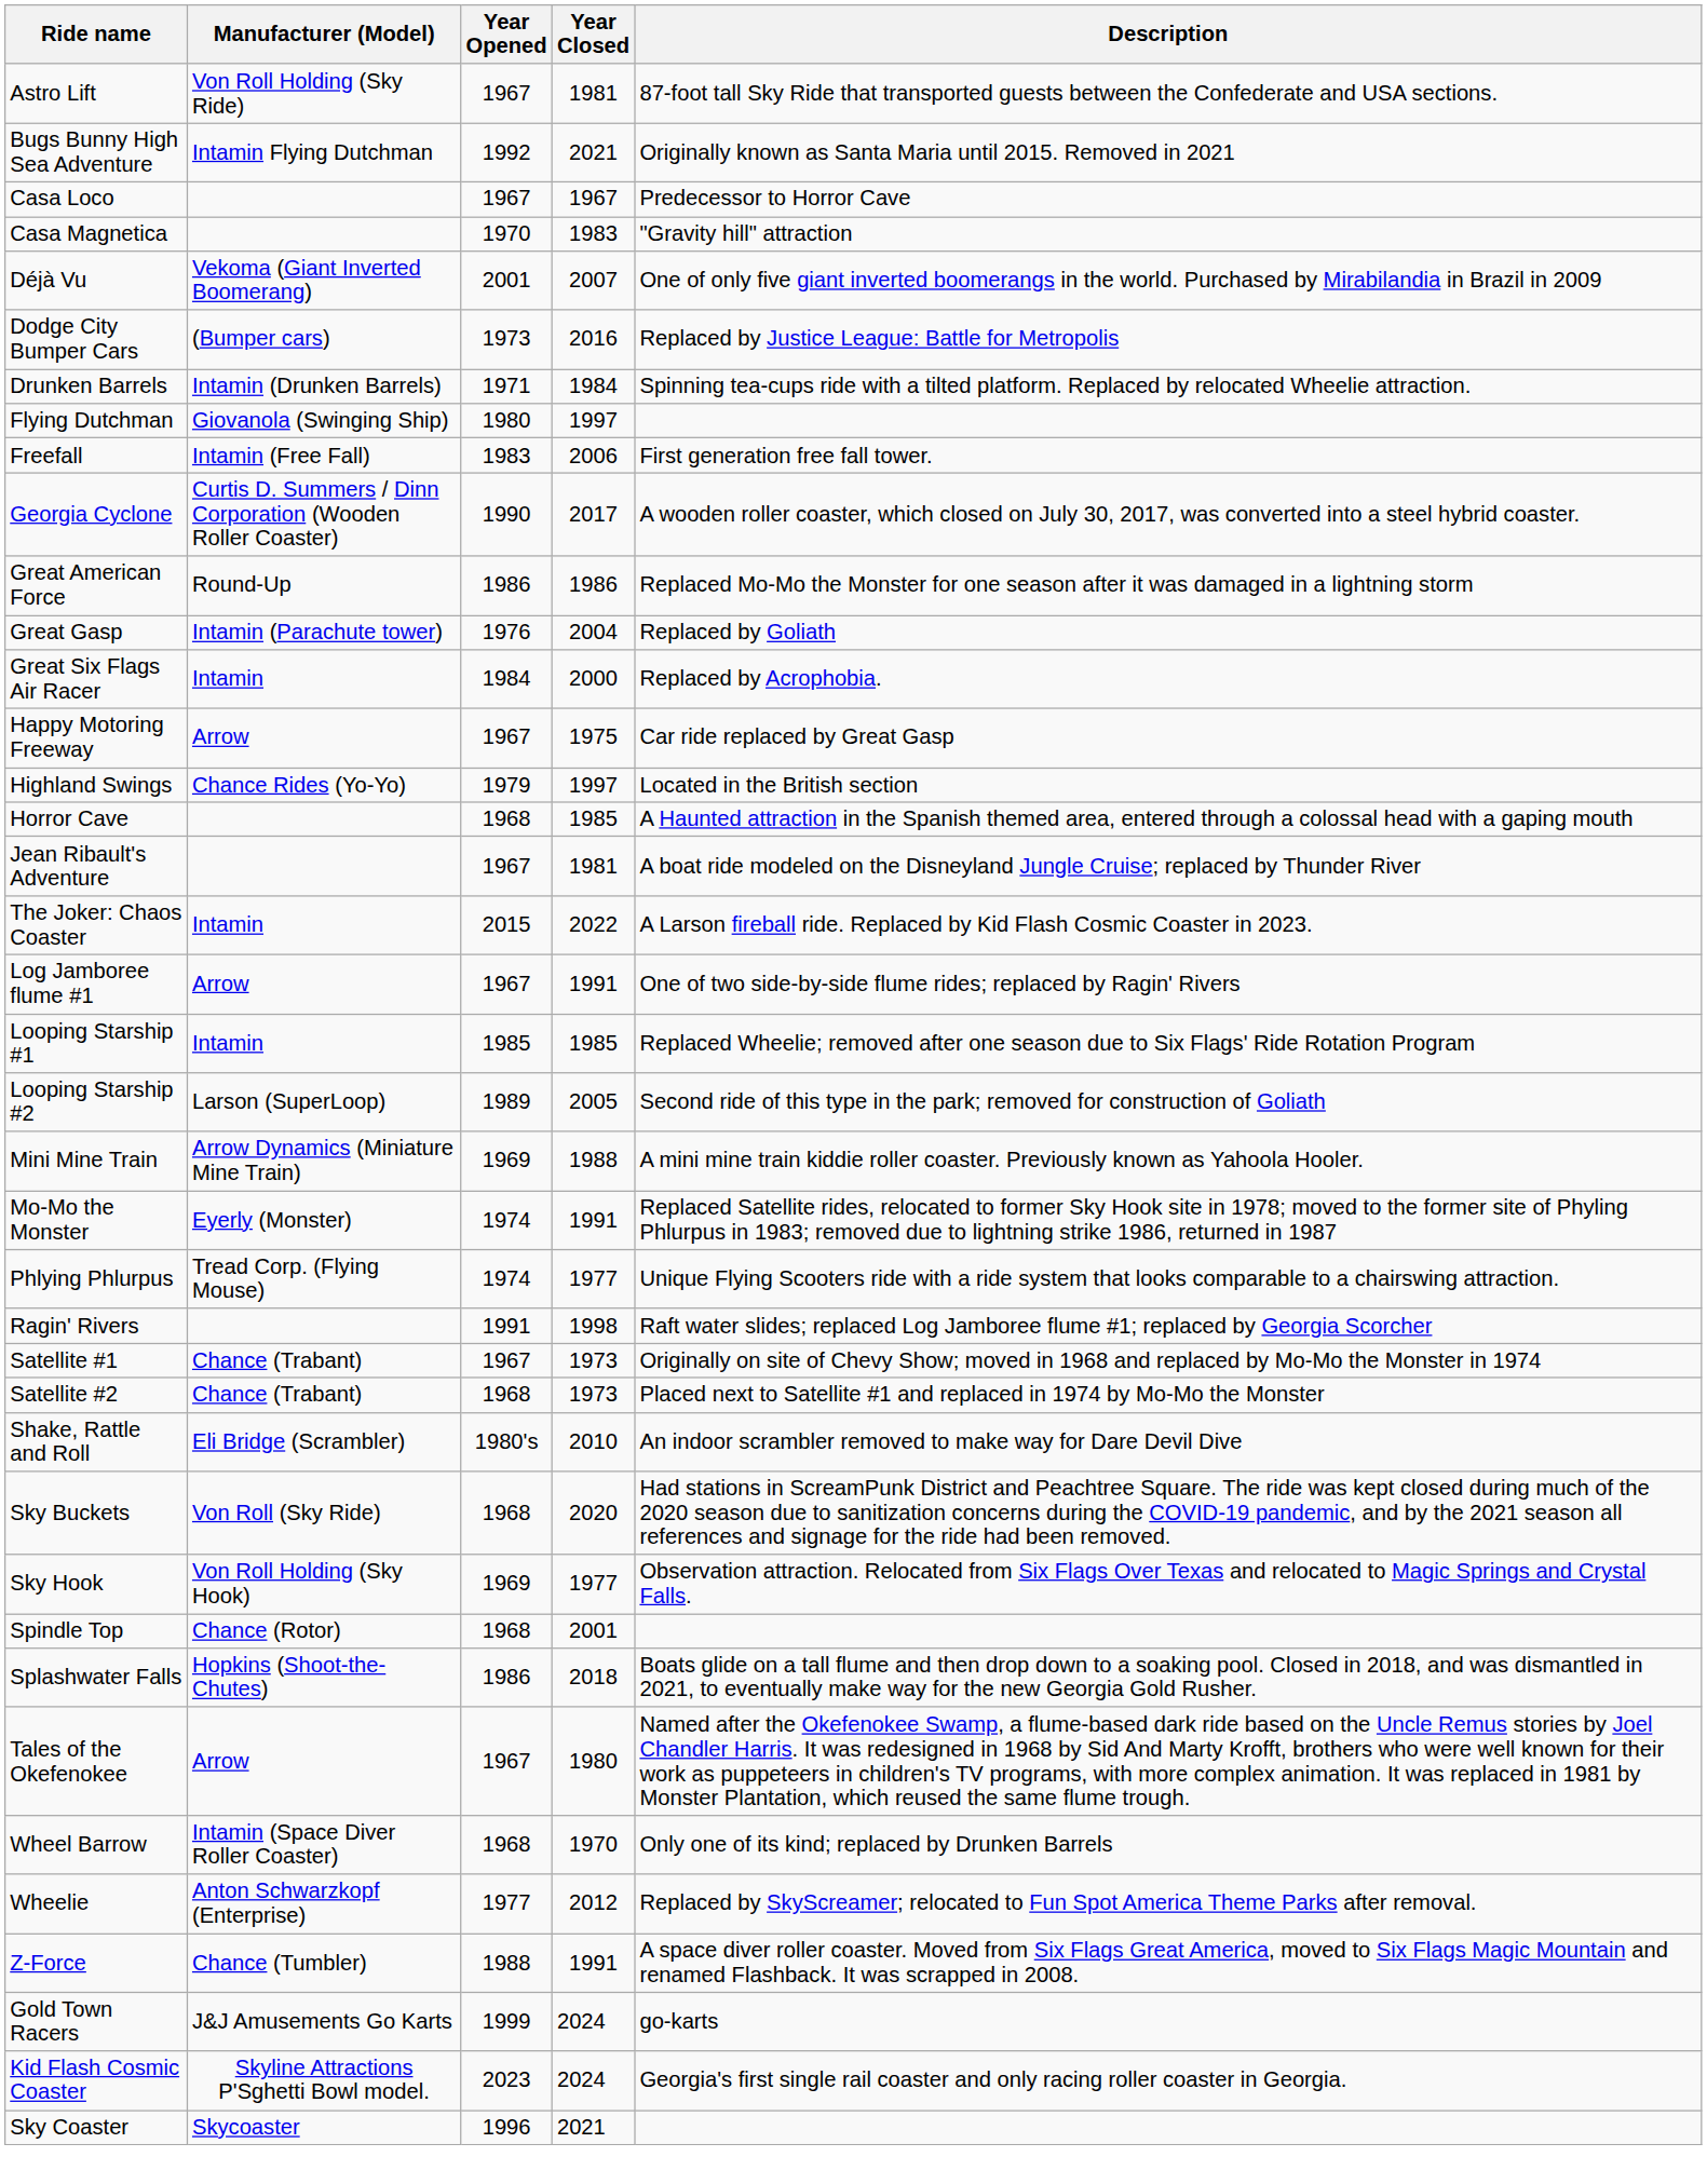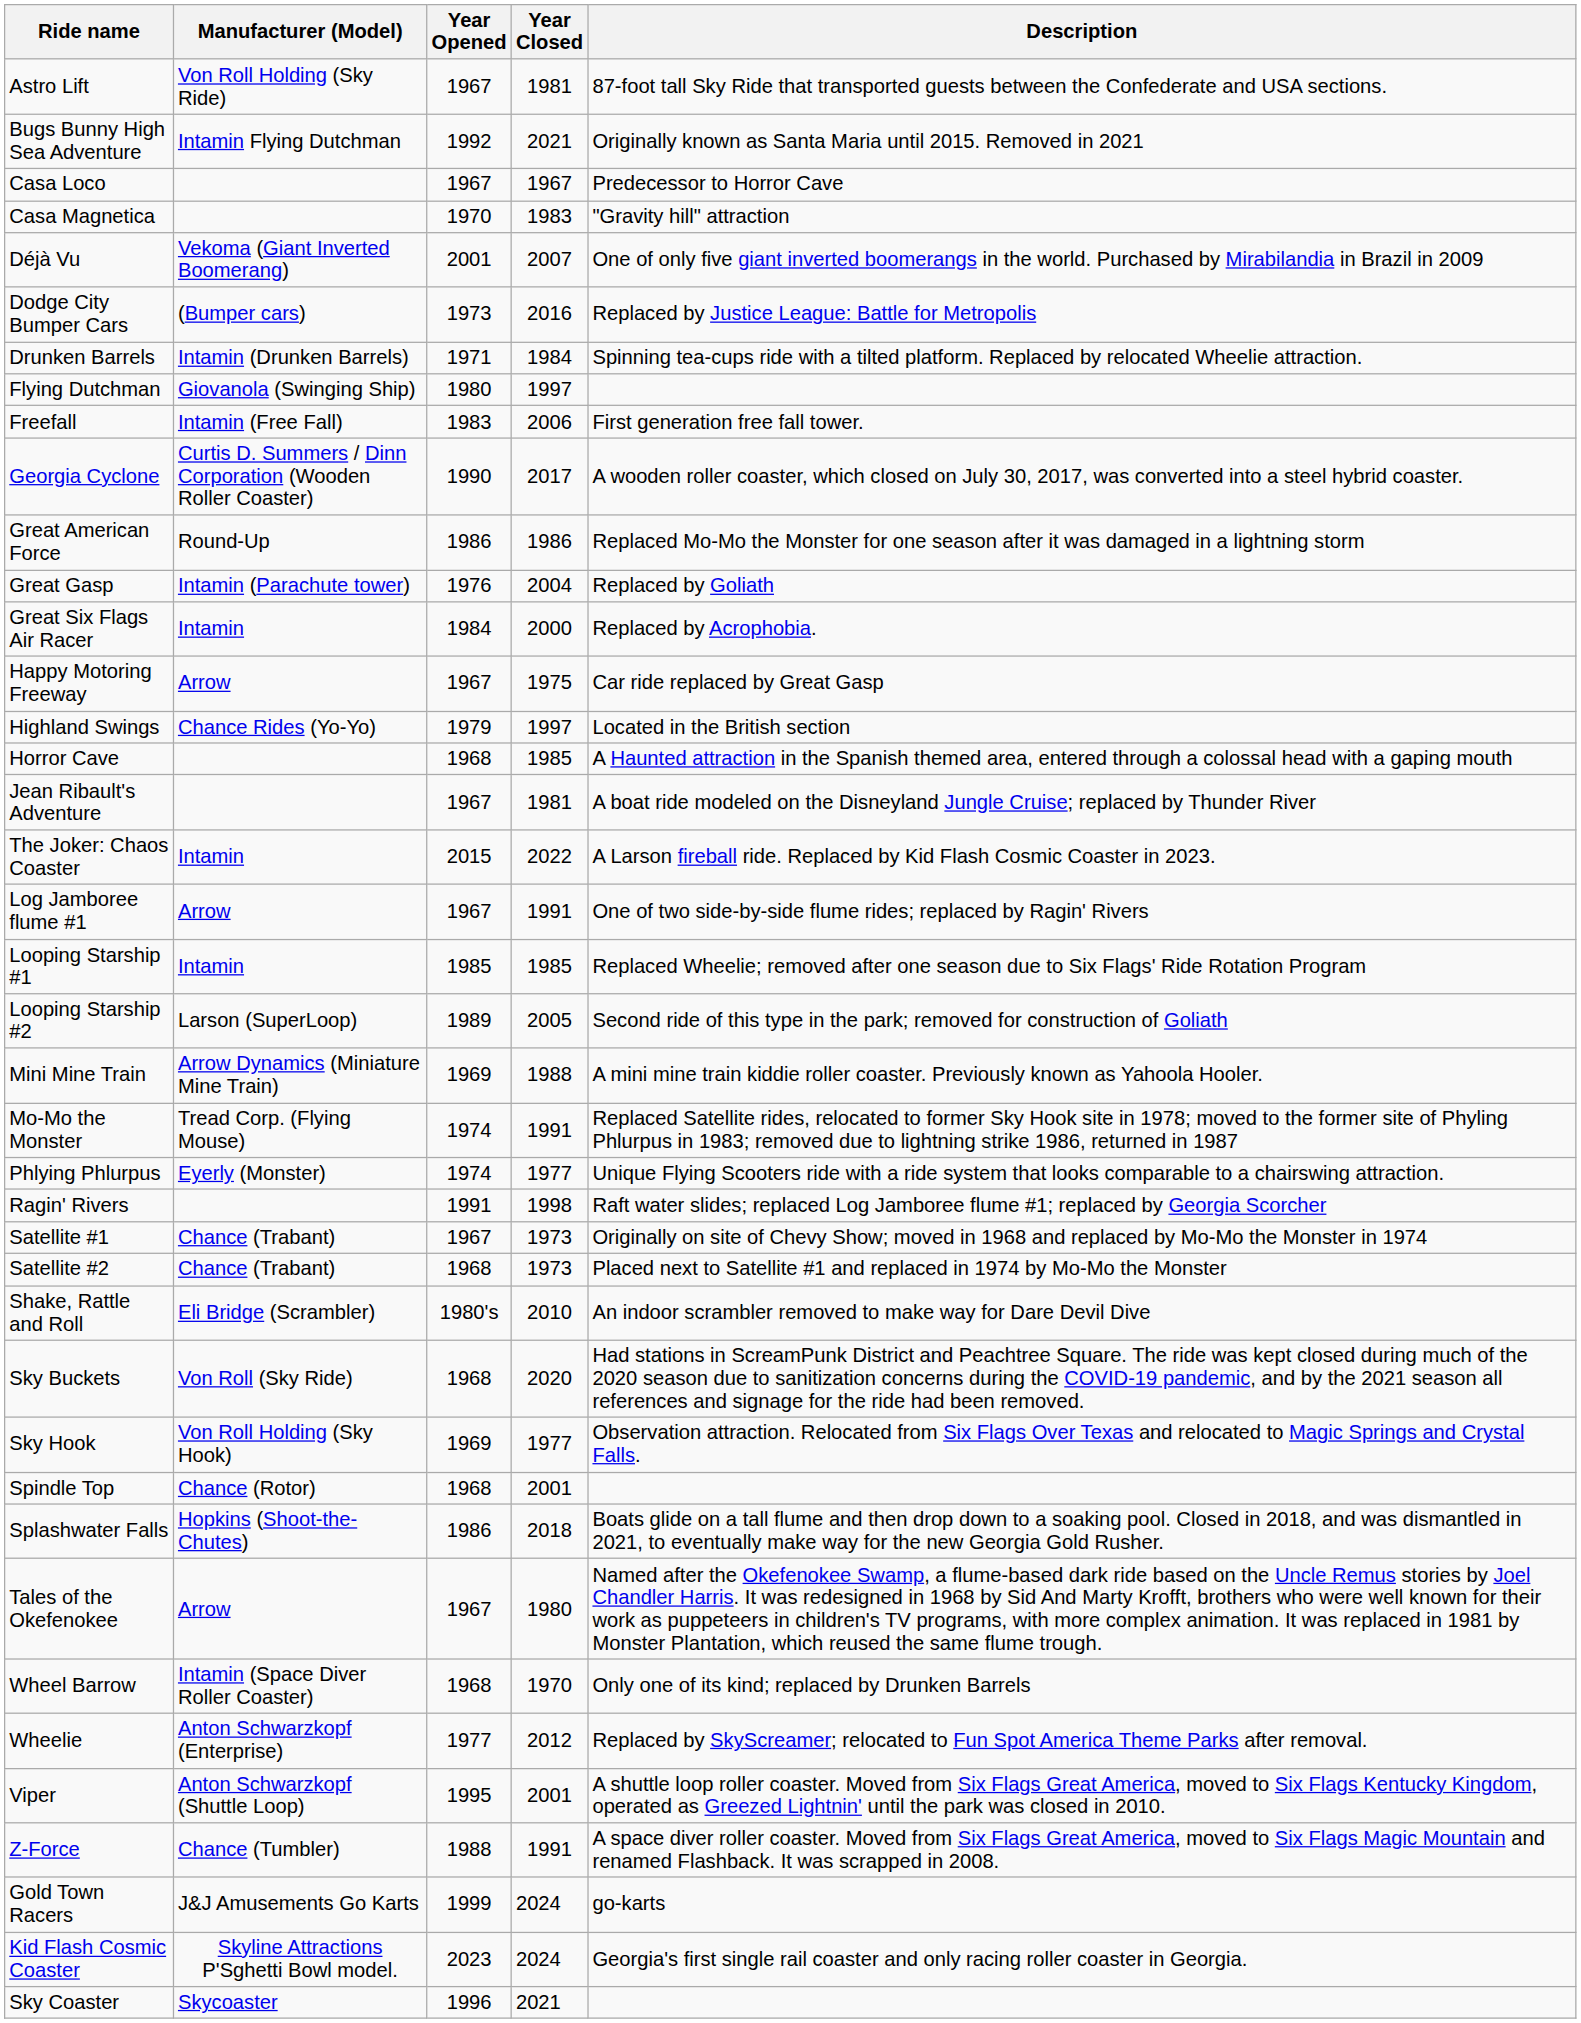Mo-Mo the Monster | Manufacturer (Model): Eyerly (Monster) -> Tread Corp. (Flying Mouse)
Phlying Phlurpus | Manufacturer (Model): Tread Corp. (Flying Mouse) -> Eyerly (Monster)
+ row: Viper | Anton Schwarzkopf (Shuttle Loop) | 1995 | 2001 | A shuttle loop roller coaster. Moved from Six Flags Great America, moved to Six Flags Kentucky Kingdom, operated as Greezed Lightnin' until the park was closed in 2010.
